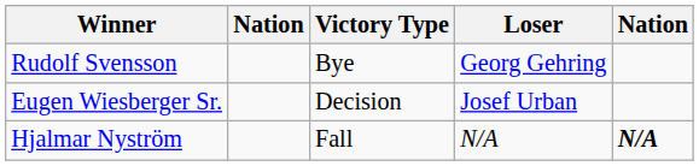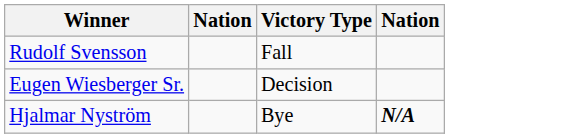- column: Loser | Georg Gehring | Josef Urban | N/A
Rudolf Svensson | Victory Type: Bye -> Fall
Hjalmar Nyström | Victory Type: Fall -> Bye
